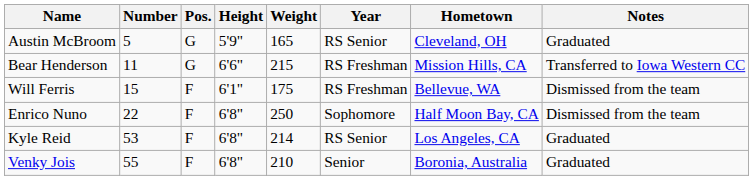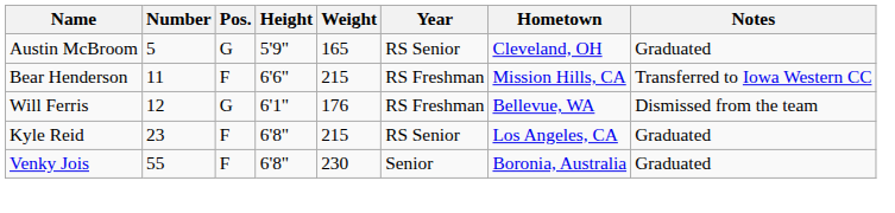Bear Henderson | Pos.: G -> F
Will Ferris | Number: 15 -> 12
Will Ferris | Pos.: F -> G
Will Ferris | Weight: 175 -> 176
- row: Enrico Nuno | 22 | F | 6'8" | 250 | Sophomore | Half Moon Bay, CA | Dismissed from the team
Kyle Reid | Number: 53 -> 23
Kyle Reid | Weight: 214 -> 215
Venky Jois | Weight: 210 -> 230
